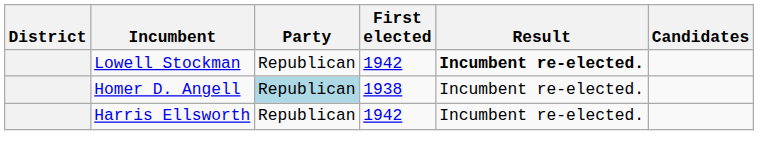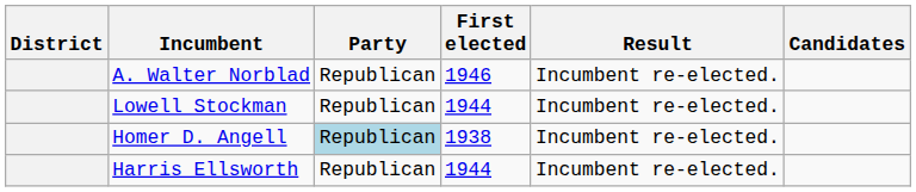+ row: A. Walter Norblad | Republican | 1946 | Incumbent re-elected.
Lowell Stockman | First elected: 1942 -> 1944
Lowell Stockman | Result: bold -> normal
Harris Ellsworth | First elected: 1942 -> 1944
